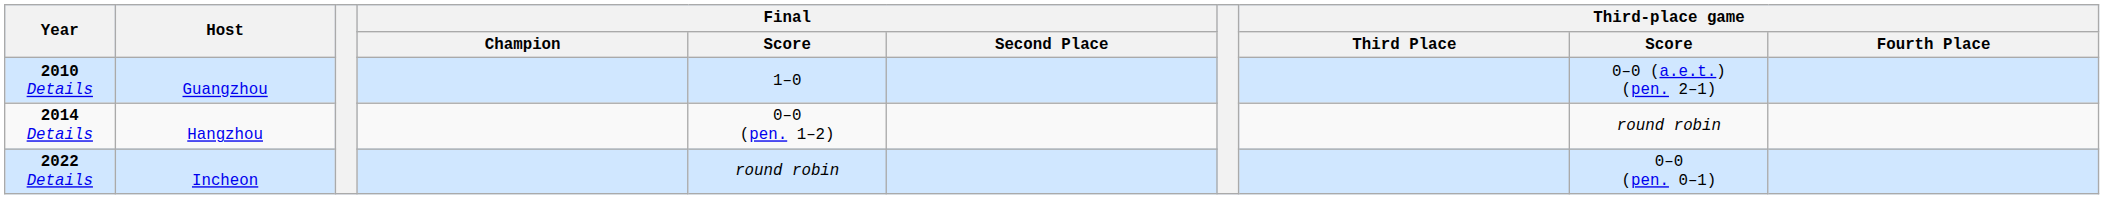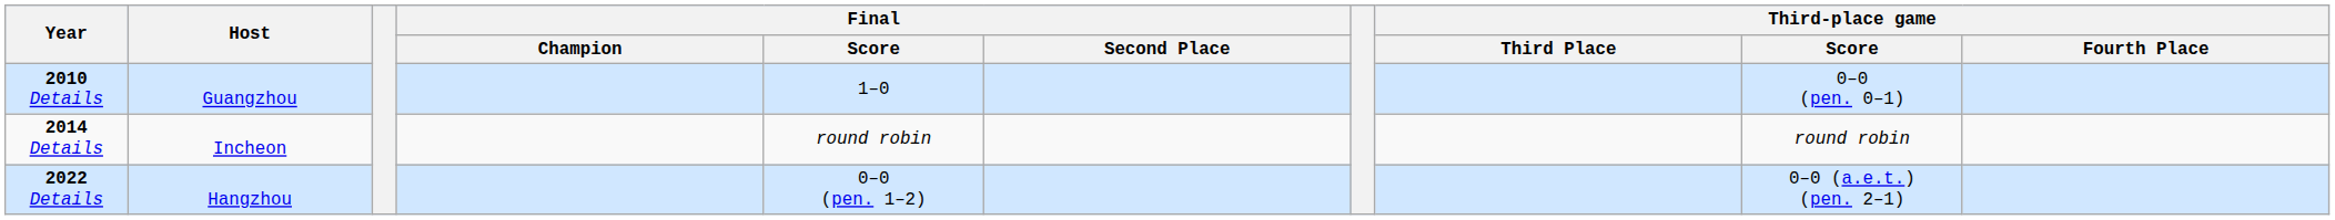2010 Details | Third-place game / Score: 0–0 (a.e.t.) (pen. 2–1) -> 0–0 (pen. 0–1)
2014 Details | Host: Hangzhou -> Incheon
2014 Details | Final / Score: 0–0 (pen. 1–2) -> round robin
2022 Details | Host: Incheon -> Hangzhou
2022 Details | Final / Score: round robin -> 0–0 (pen. 1–2)
2022 Details | Third-place game / Score: 0–0 (pen. 0–1) -> 0–0 (a.e.t.) (pen. 2–1)
